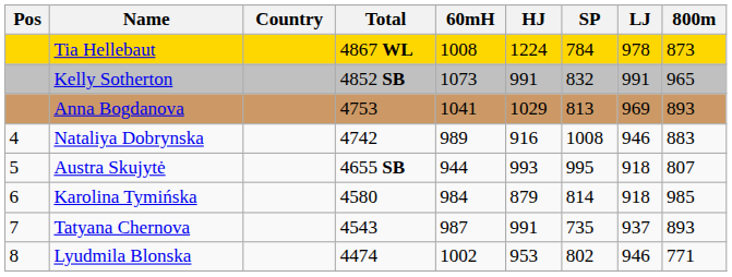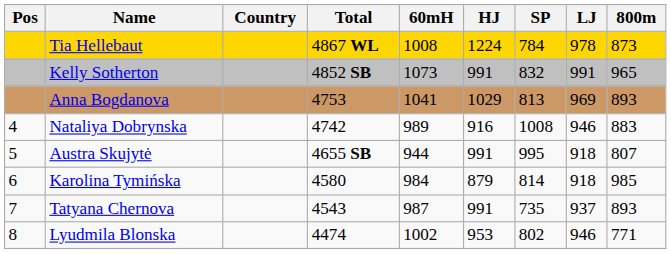Austra Skujytė | HJ: 993 -> 991
